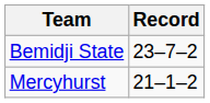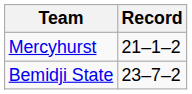rows swapped: Bemidji State <-> Mercyhurst
